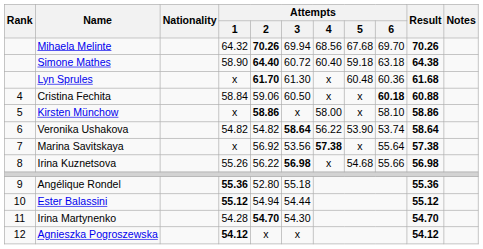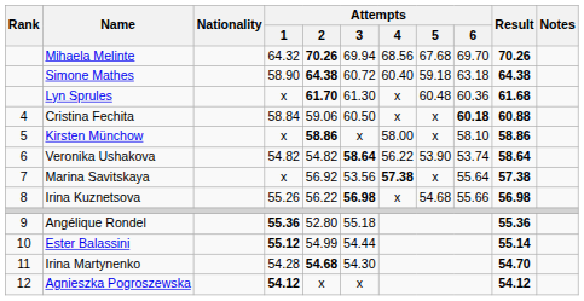Simone Mathes | Attempts / 2: 64.40 -> 64.38
Ester Balassini | Attempts / 2: 54.94 -> 54.99
Ester Balassini | Result: 55.12 -> 55.14
Irina Martynenko | Attempts / 2: 54.70 -> 54.68
